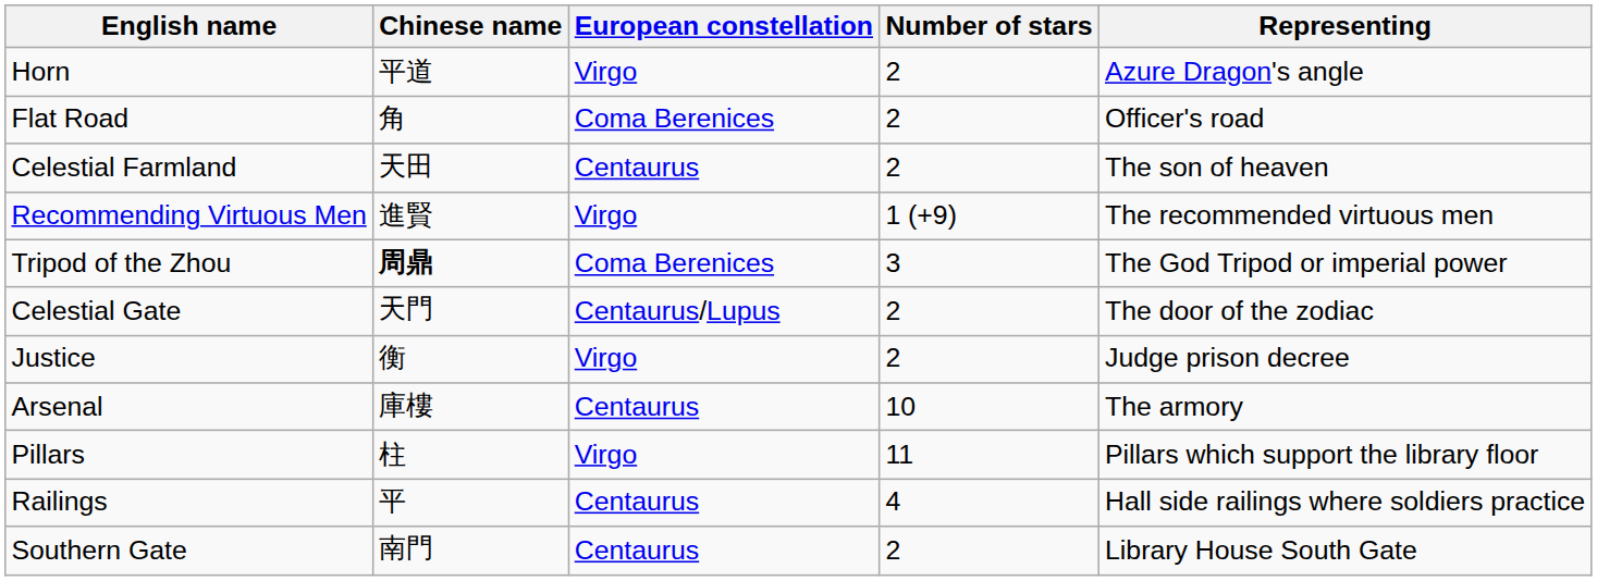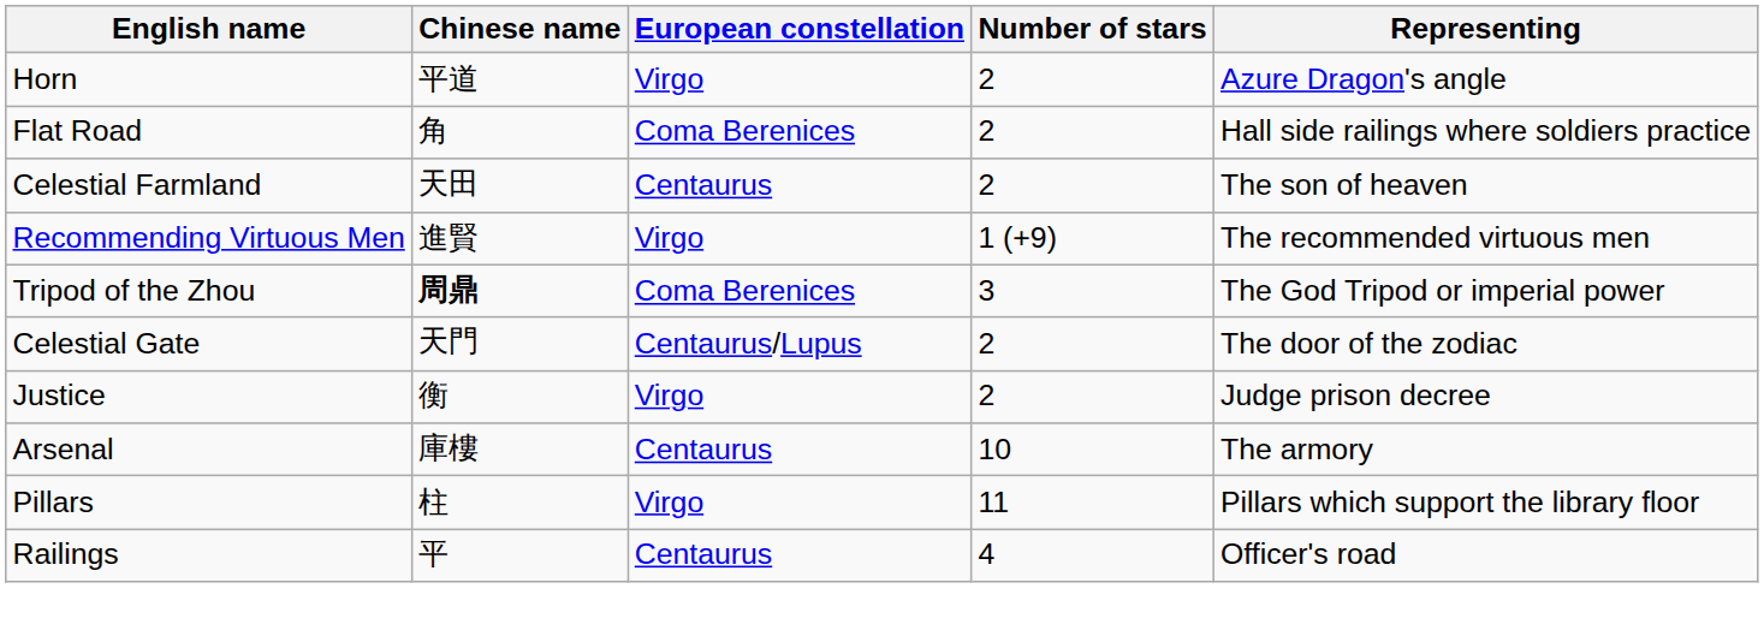Flat Road | Representing: Officer's road -> Hall side railings where soldiers practice
Railings | Representing: Hall side railings where soldiers practice -> Officer's road
- row: Southern Gate | 南門 | Centaurus | 2 | Library House South Gate
